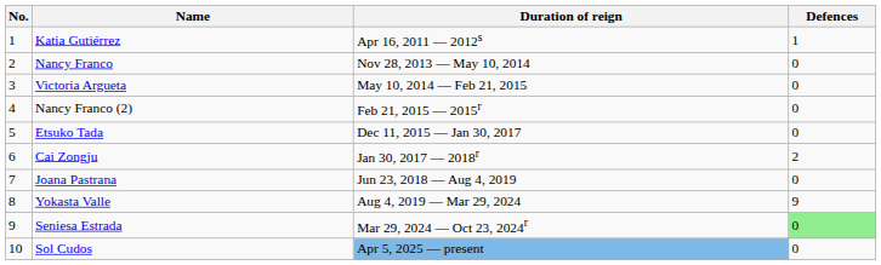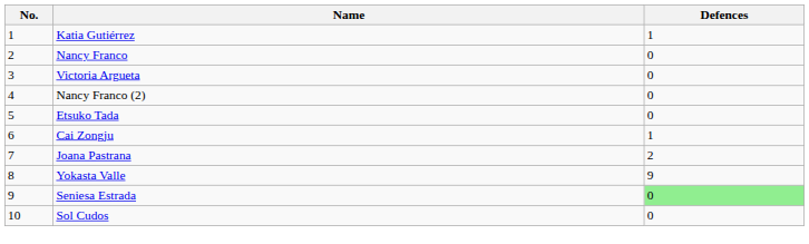- column: Duration of reign | Apr 16, 2011 — 2012s | Nov 28, 2013 — May 10, 2014 | May 10, 2014 — Feb 21, 2015 | Feb 21, 2015 — 2015r | Dec 11, 2015 — Jan 30, 2017 | Jan 30, 2017 — 2018r | Jun 23, 2018 — Aug 4, 2019 | Aug 4, 2019 — Mar 29, 2024 | Mar 29, 2024 — Oct 23, 2024r | Apr 5, 2025 — present
Cai Zongju | Defences: 2 -> 1
Joana Pastrana | Defences: 0 -> 2
